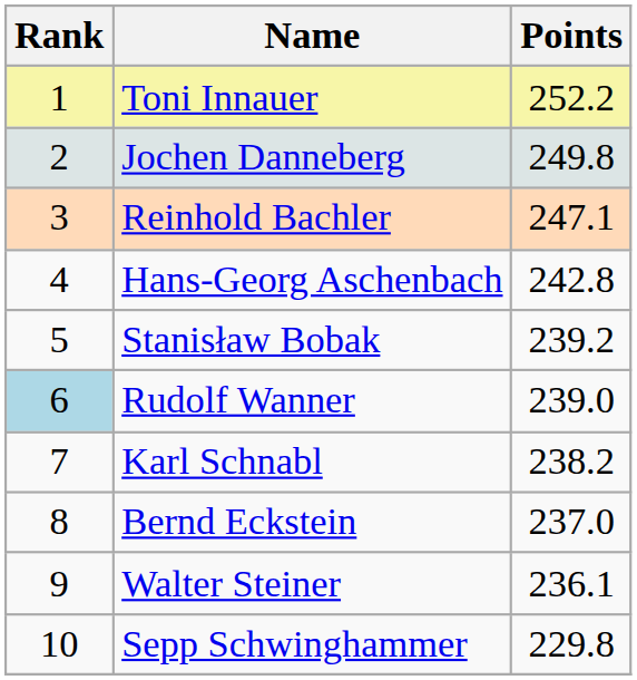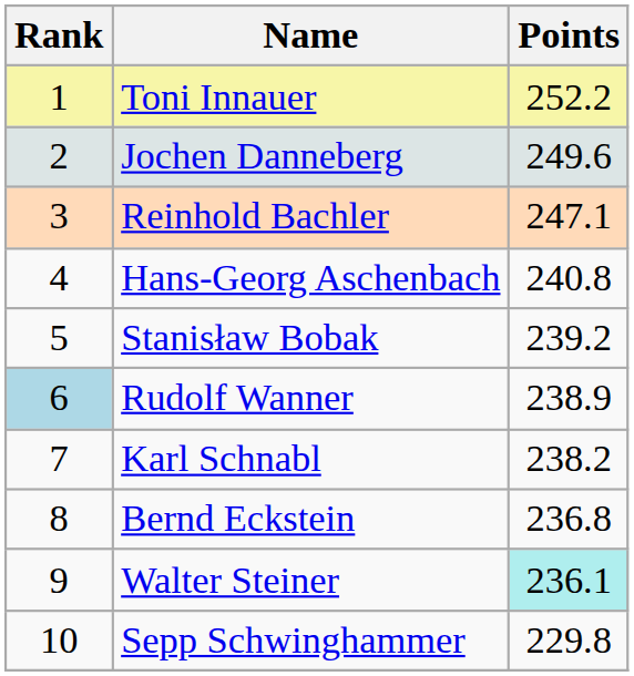Jochen Danneberg | Points: 249.8 -> 249.6
Hans-Georg Aschenbach | Points: 242.8 -> 240.8
Rudolf Wanner | Points: 239.0 -> 238.9
Bernd Eckstein | Points: 237.0 -> 236.8
Walter Steiner | Points: no background -> paleturquoise background
